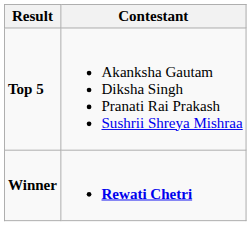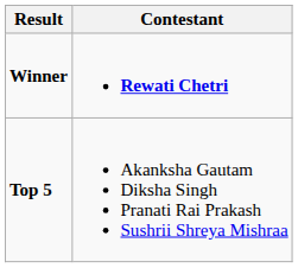rows swapped: Winner <-> Top 5
